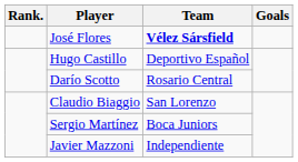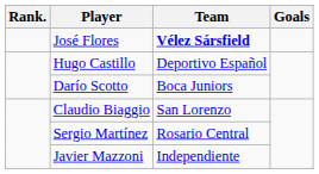Darío Scotto | Team: Rosario Central -> Boca Juniors
Sergio Martínez | Team: Boca Juniors -> Rosario Central
